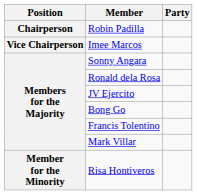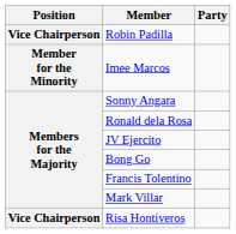Robin Padilla | Position: Chairperson -> Vice Chairperson
Imee Marcos | Position: Vice Chairperson -> Member for the Minority
Risa Hontiveros | Position: Member for the Minority -> Vice Chairperson
